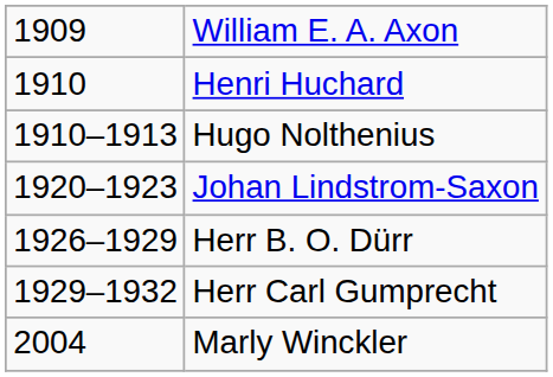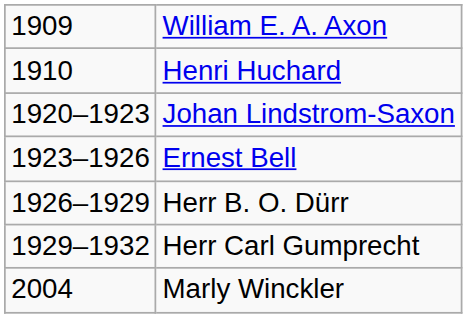- row: 1910–1913 | Hugo Nolthenius
+ row: 1923–1926 | Ernest Bell
